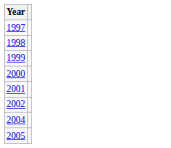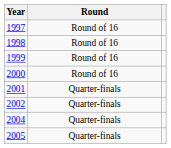+ column: Round | Round of 16 | Round of 16 | Round of 16 | Round of 16 | Quarter-finals | Quarter-finals | Quarter-finals | Quarter-finals
